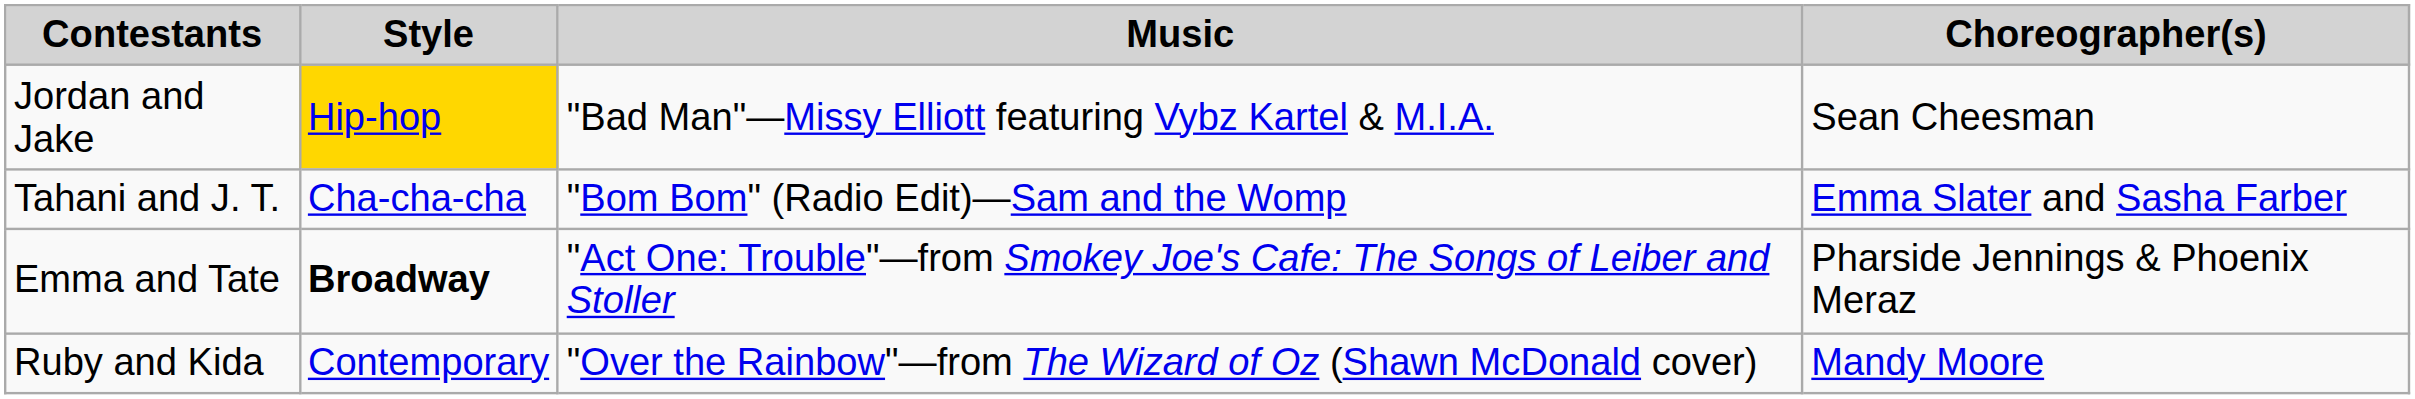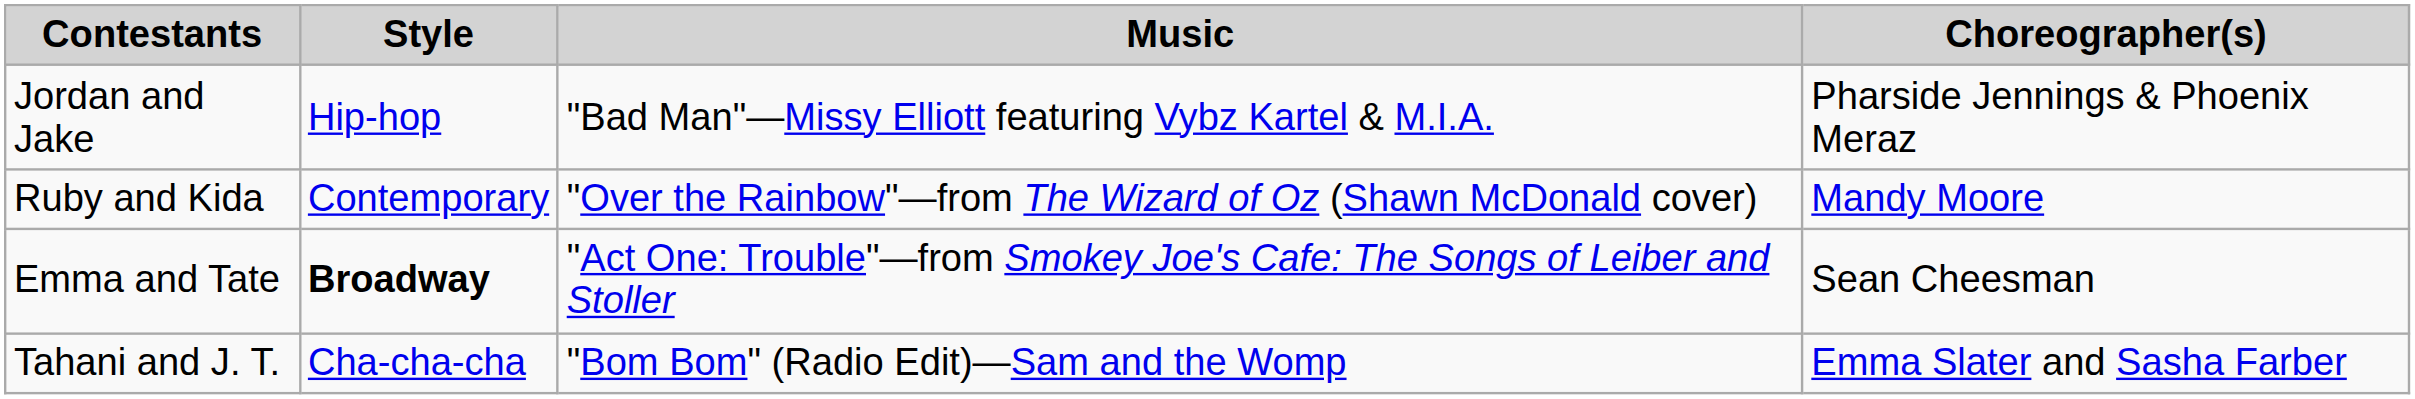Jordan and Jake | Style: gold background -> no background
Jordan and Jake | Choreographer(s): Sean Cheesman -> Pharside Jennings & Phoenix Meraz
rows swapped: Tahani and J. T. <-> Ruby and Kida
Emma and Tate | Choreographer(s): Pharside Jennings & Phoenix Meraz -> Sean Cheesman
